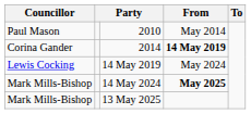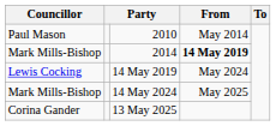2014 | Councillor: Corina Gander -> Mark Mills-Bishop
14 May 2024 | From: bold -> normal
13 May 2025 | Councillor: Mark Mills-Bishop -> Corina Gander
